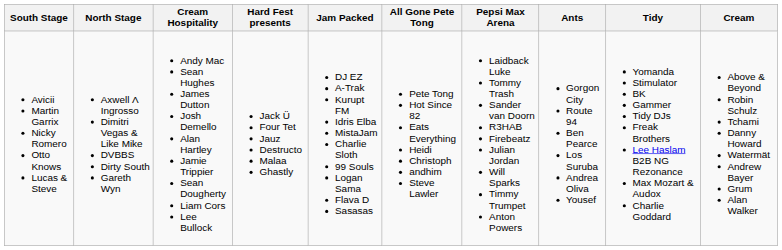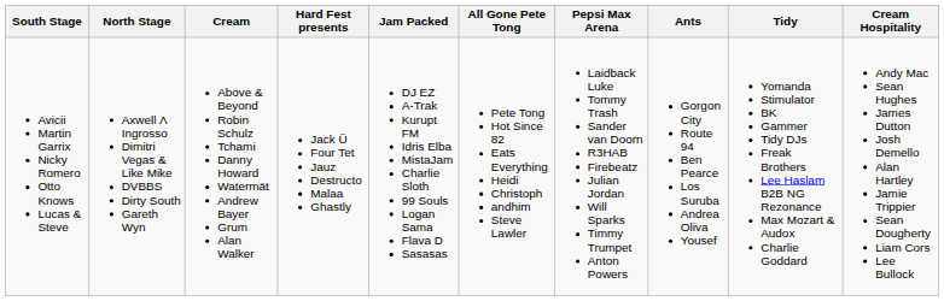columns swapped: Cream <-> Cream Hospitality
